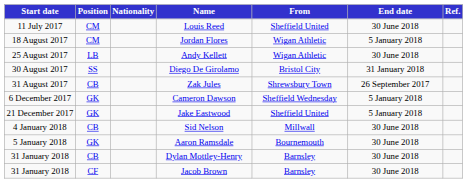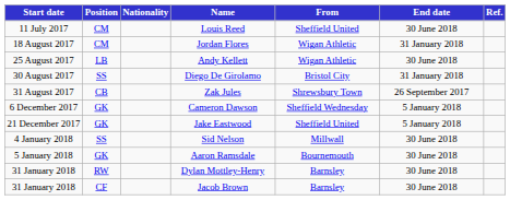Jordan Flores | End date: 5 January 2018 -> 31 January 2018
Sid Nelson | Position: CB -> SS
Dylan Mottley-Henry | Position: CB -> RW
